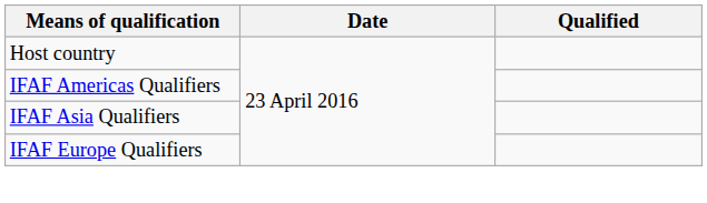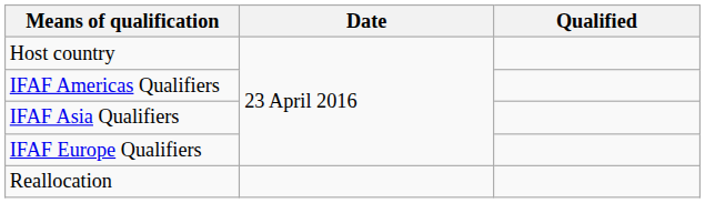+ row: Reallocation
